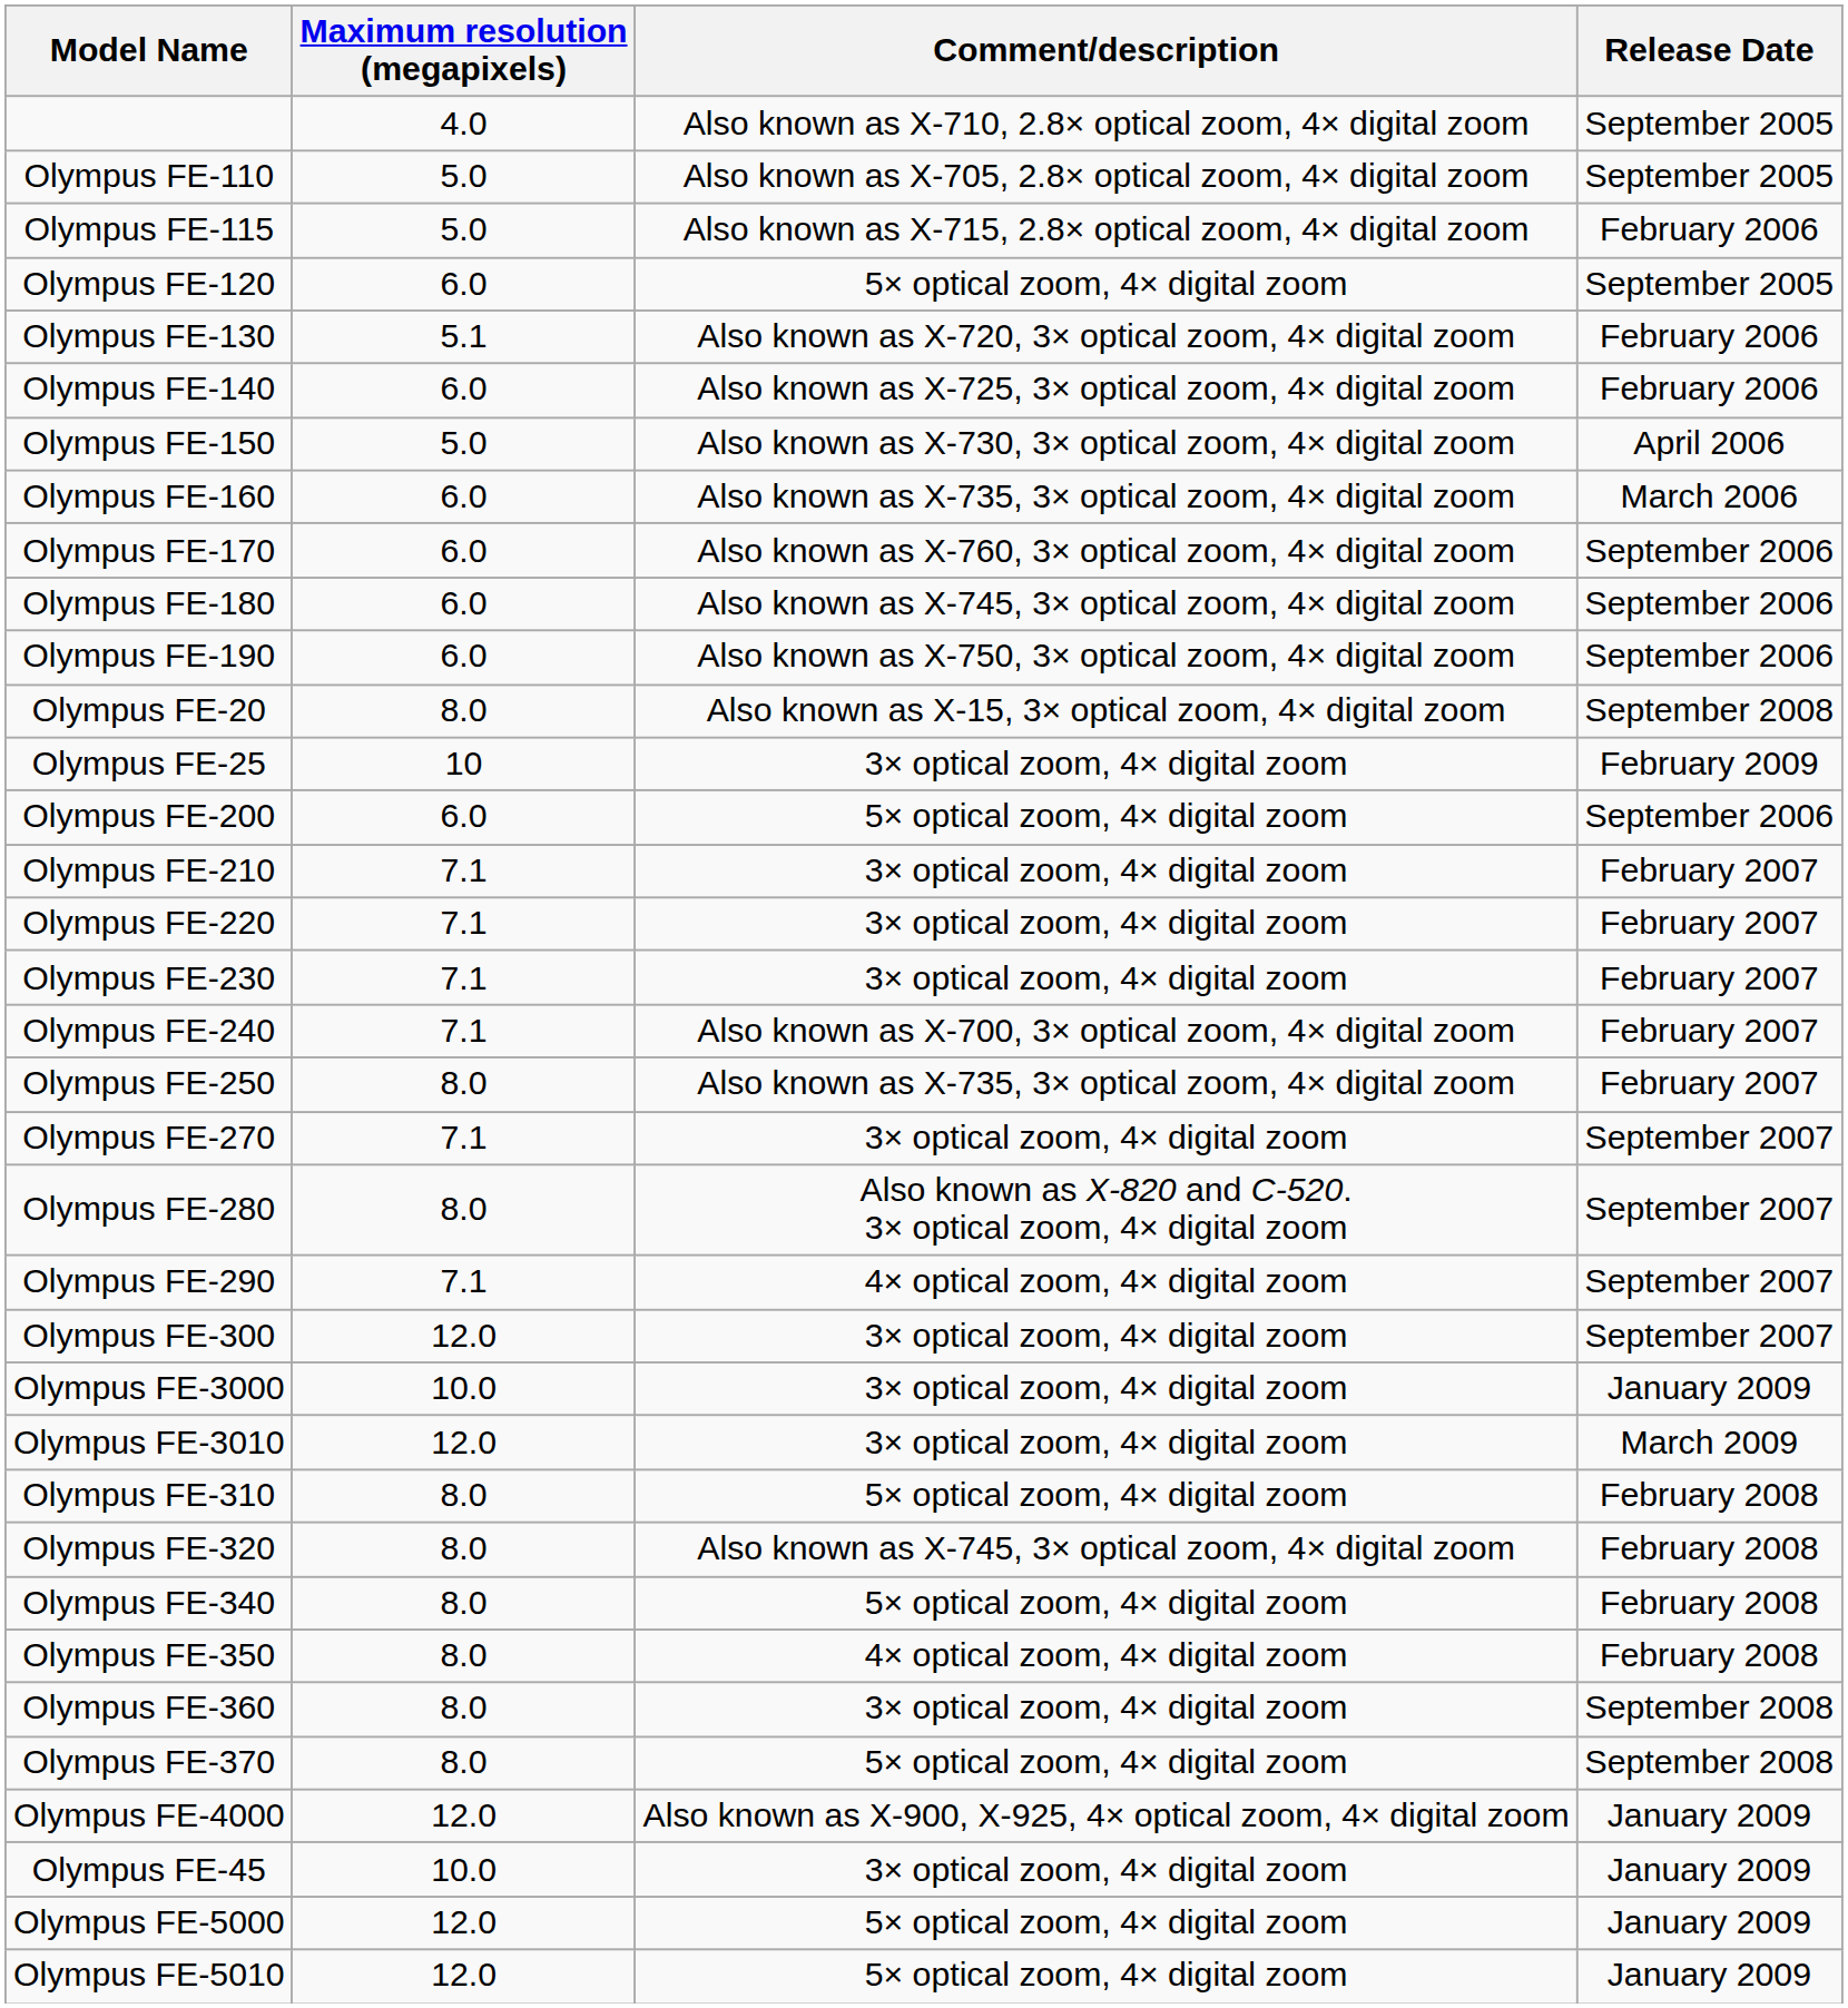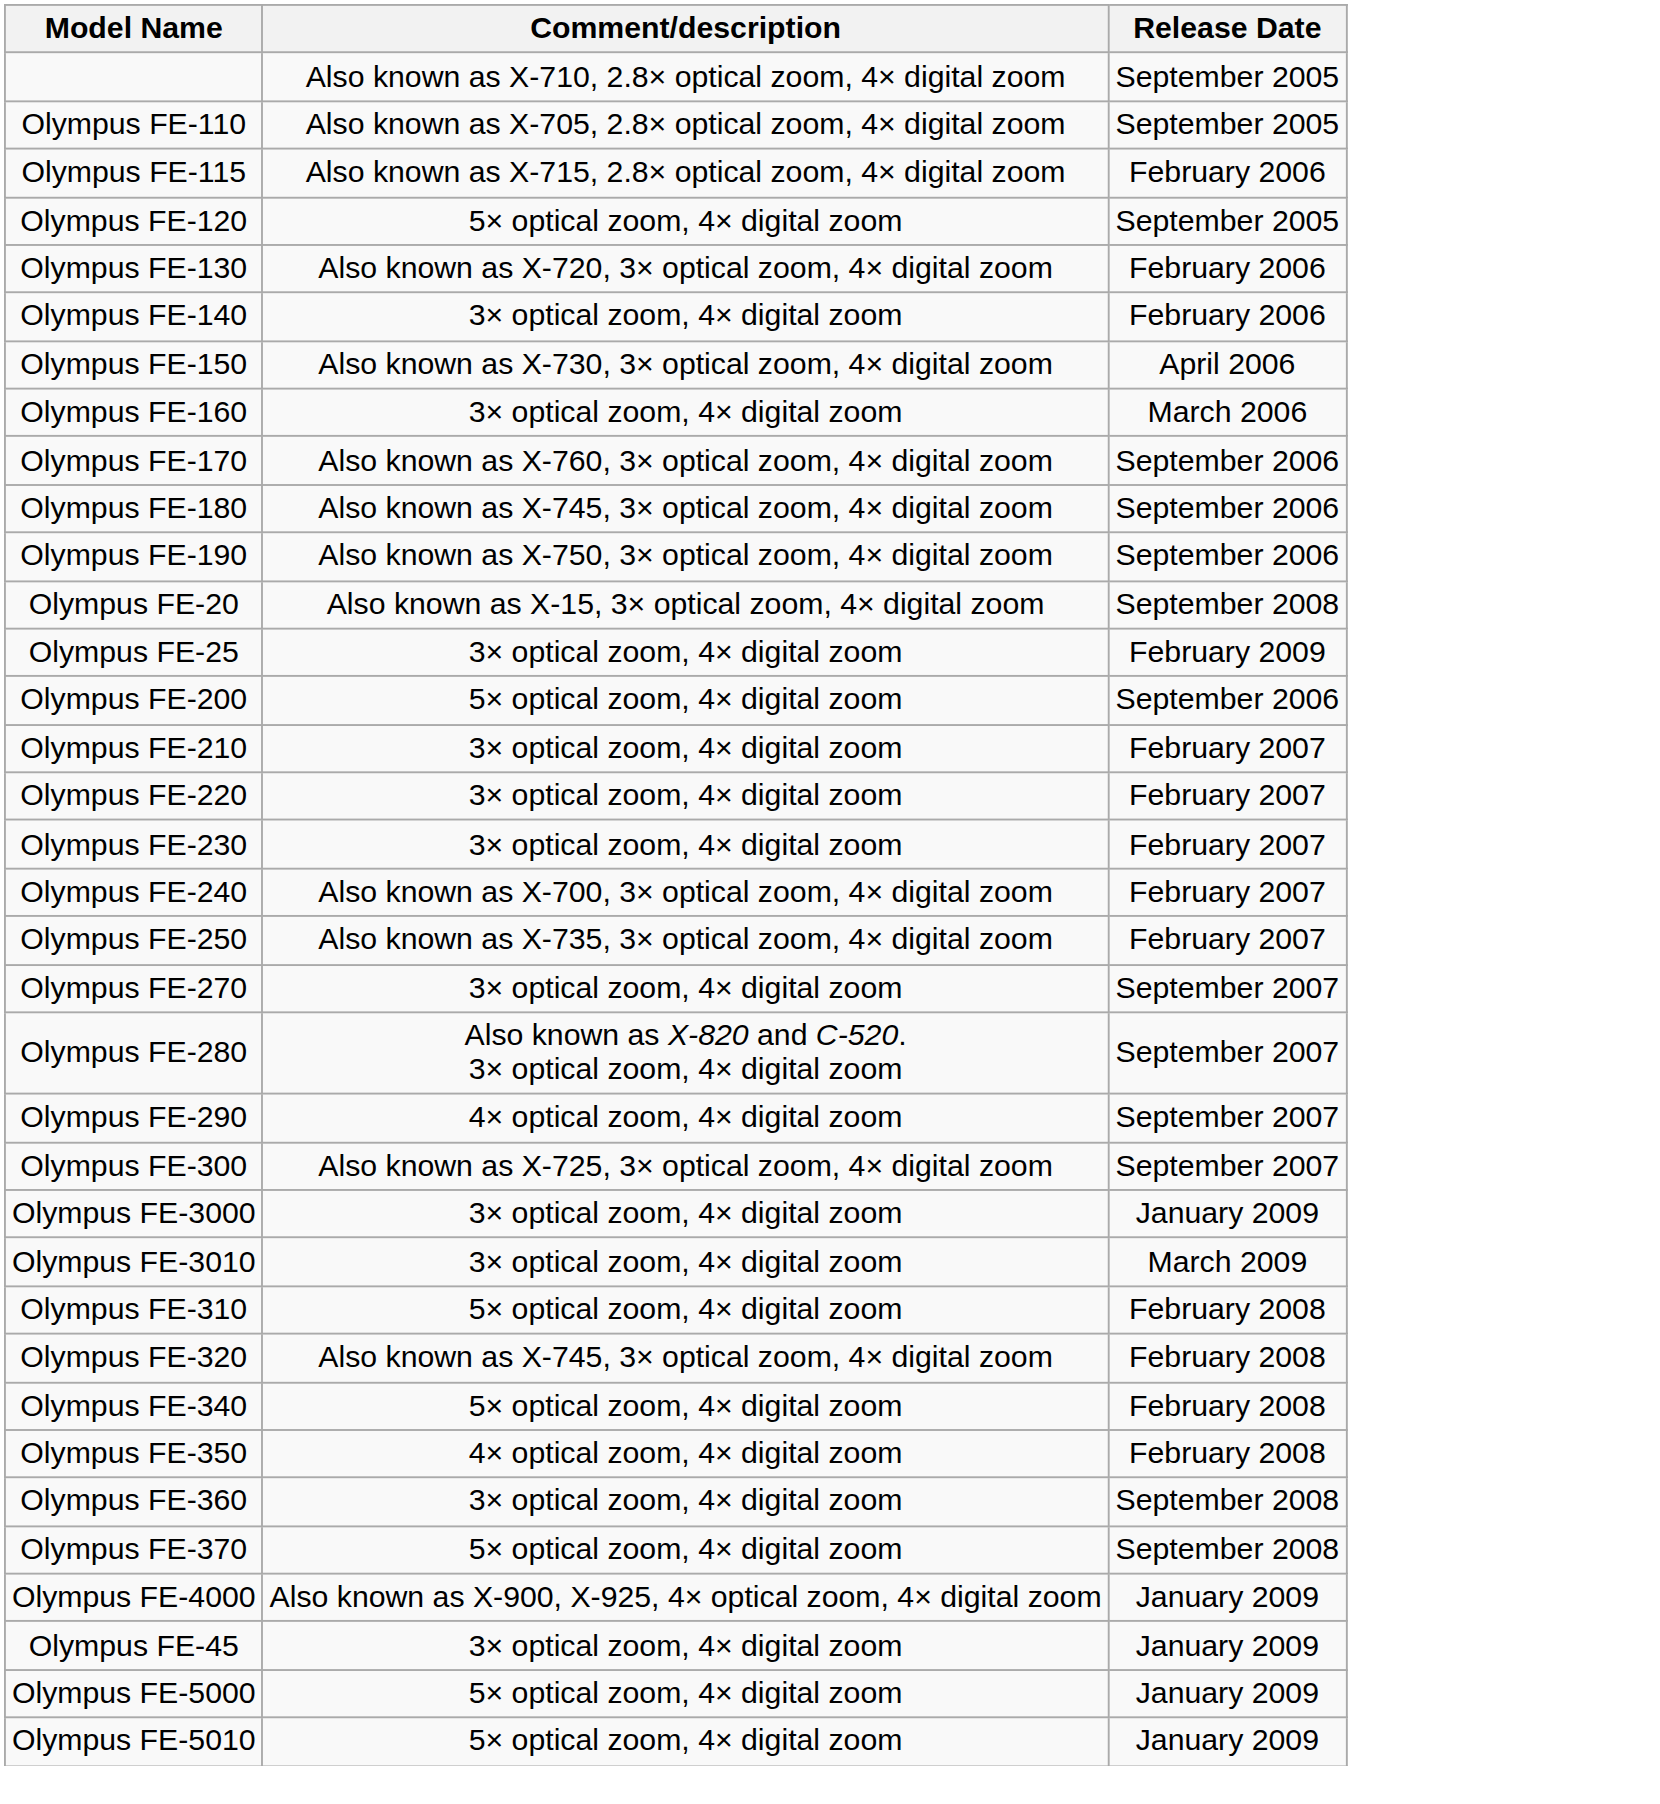- column: Maximum resolution (megapixels) | 4.0 | 5.0 | 5.0 | 6.0 | 5.1 | 6.0 | 5.0 | 6.0 | 6.0 | 6.0 | 6.0 | 8.0 | 10 | 6.0 | 7.1 | 7.1 | 7.1 | 7.1 | 8.0 | 7.1 | 8.0 | 7.1 | 12.0 | 10.0 | 12.0 | 8.0 | 8.0 | 8.0 | 8.0 | 8.0 | 8.0 | 12.0 | 10.0 | 12.0 | 12.0
Olympus FE-140 | Comment/description: Also known as X-725, 3× optical zoom, 4× digital zoom -> 3× optical zoom, 4× digital zoom
Olympus FE-160 | Comment/description: Also known as X-735, 3× optical zoom, 4× digital zoom -> 3× optical zoom, 4× digital zoom
Olympus FE-300 | Comment/description: 3× optical zoom, 4× digital zoom -> Also known as X-725, 3× optical zoom, 4× digital zoom
